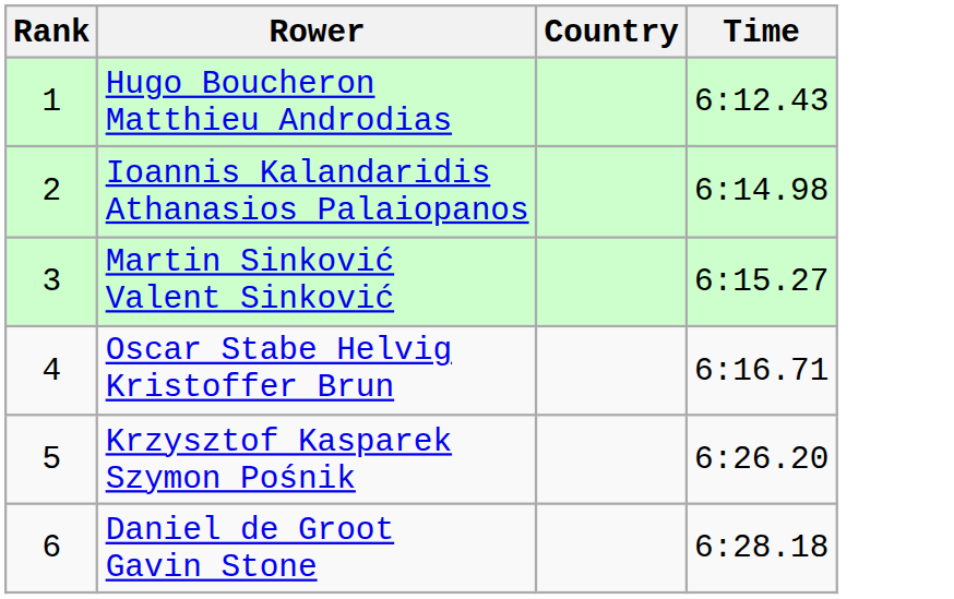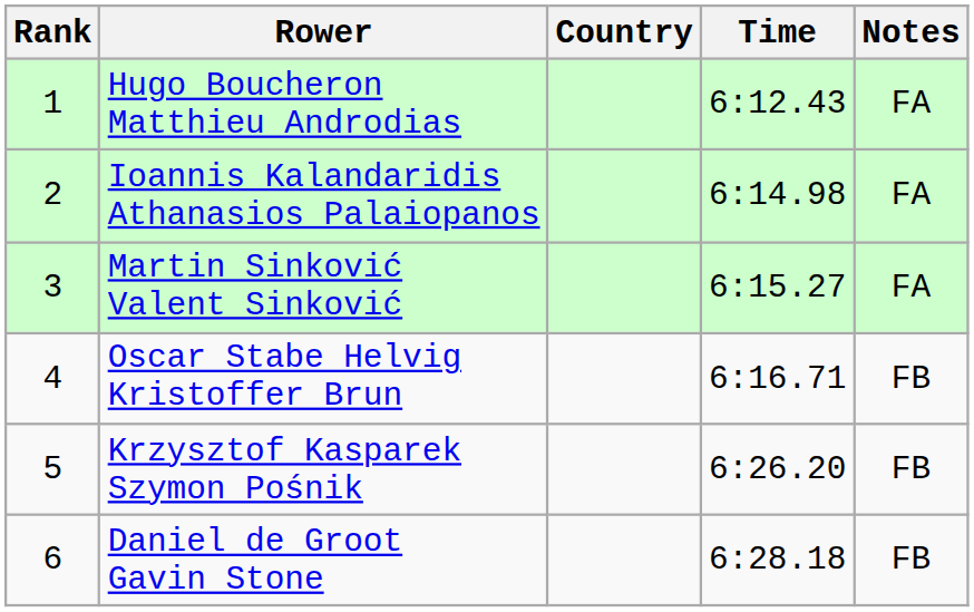+ column: Notes | FA | FA | FA | FB | FB | FB
